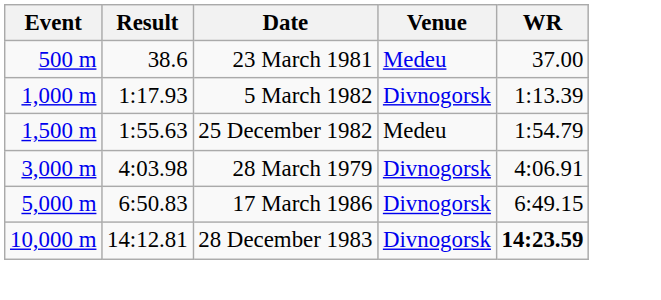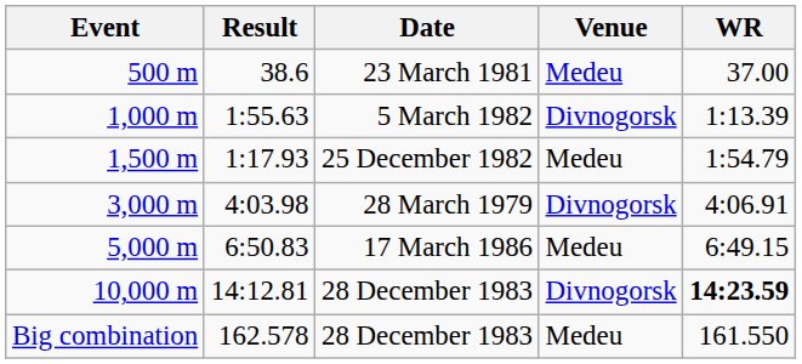1,000 m | Result: 1:17.93 -> 1:55.63
1,500 m | Result: 1:55.63 -> 1:17.93
5,000 m | Venue: Divnogorsk -> Medeu
+ row: Big combination | 162.578 | 28 December 1983 | Medeu | 161.550
